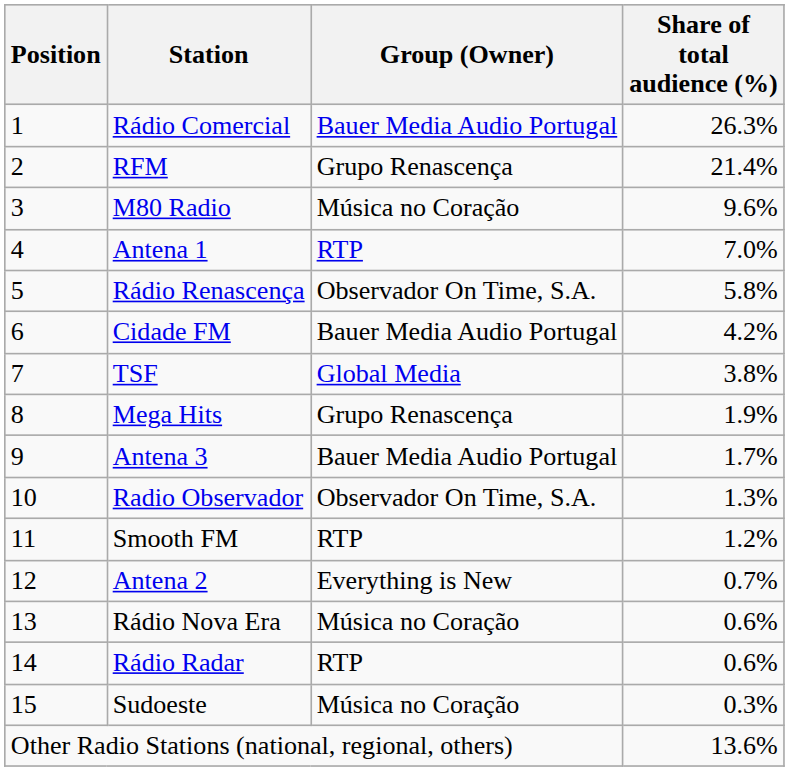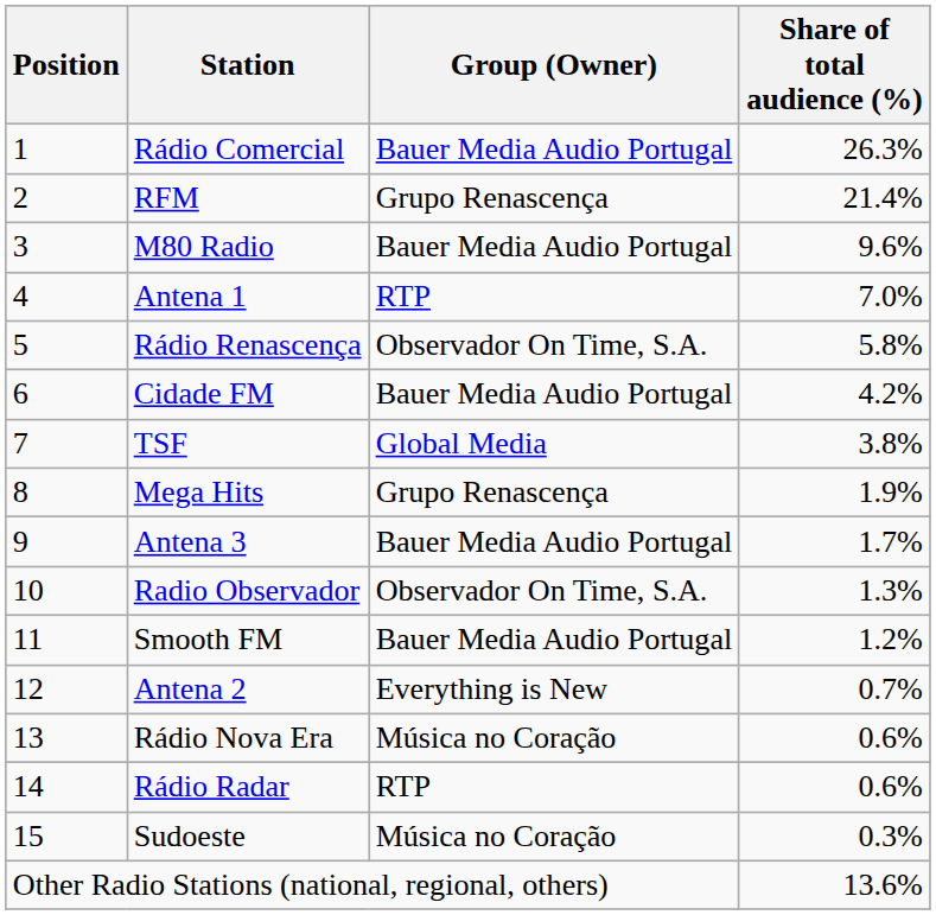M80 Radio | Group (Owner): Música no Coração -> Bauer Media Audio Portugal
Smooth FM | Group (Owner): RTP -> Bauer Media Audio Portugal
